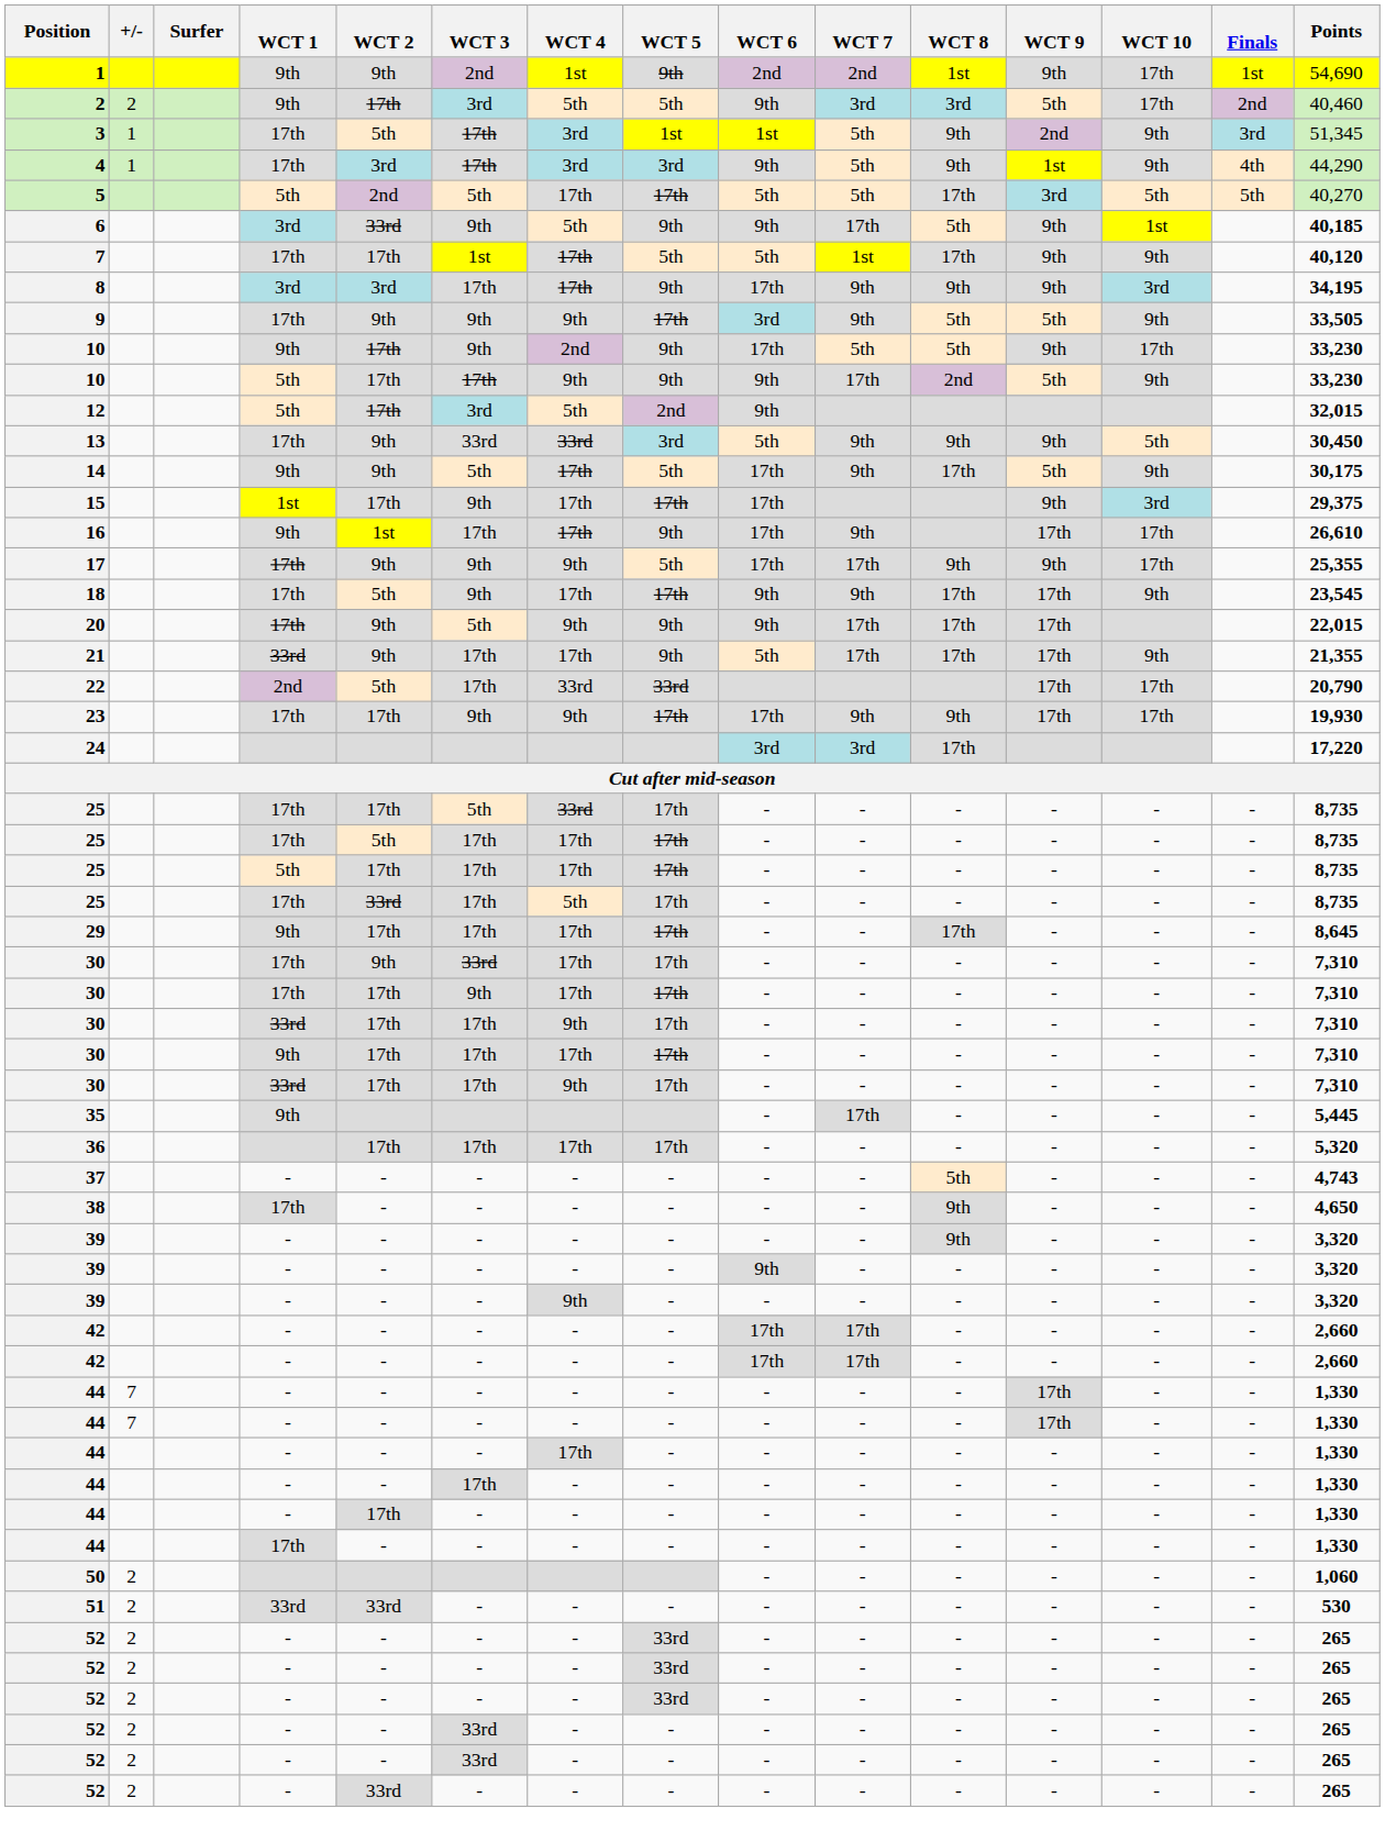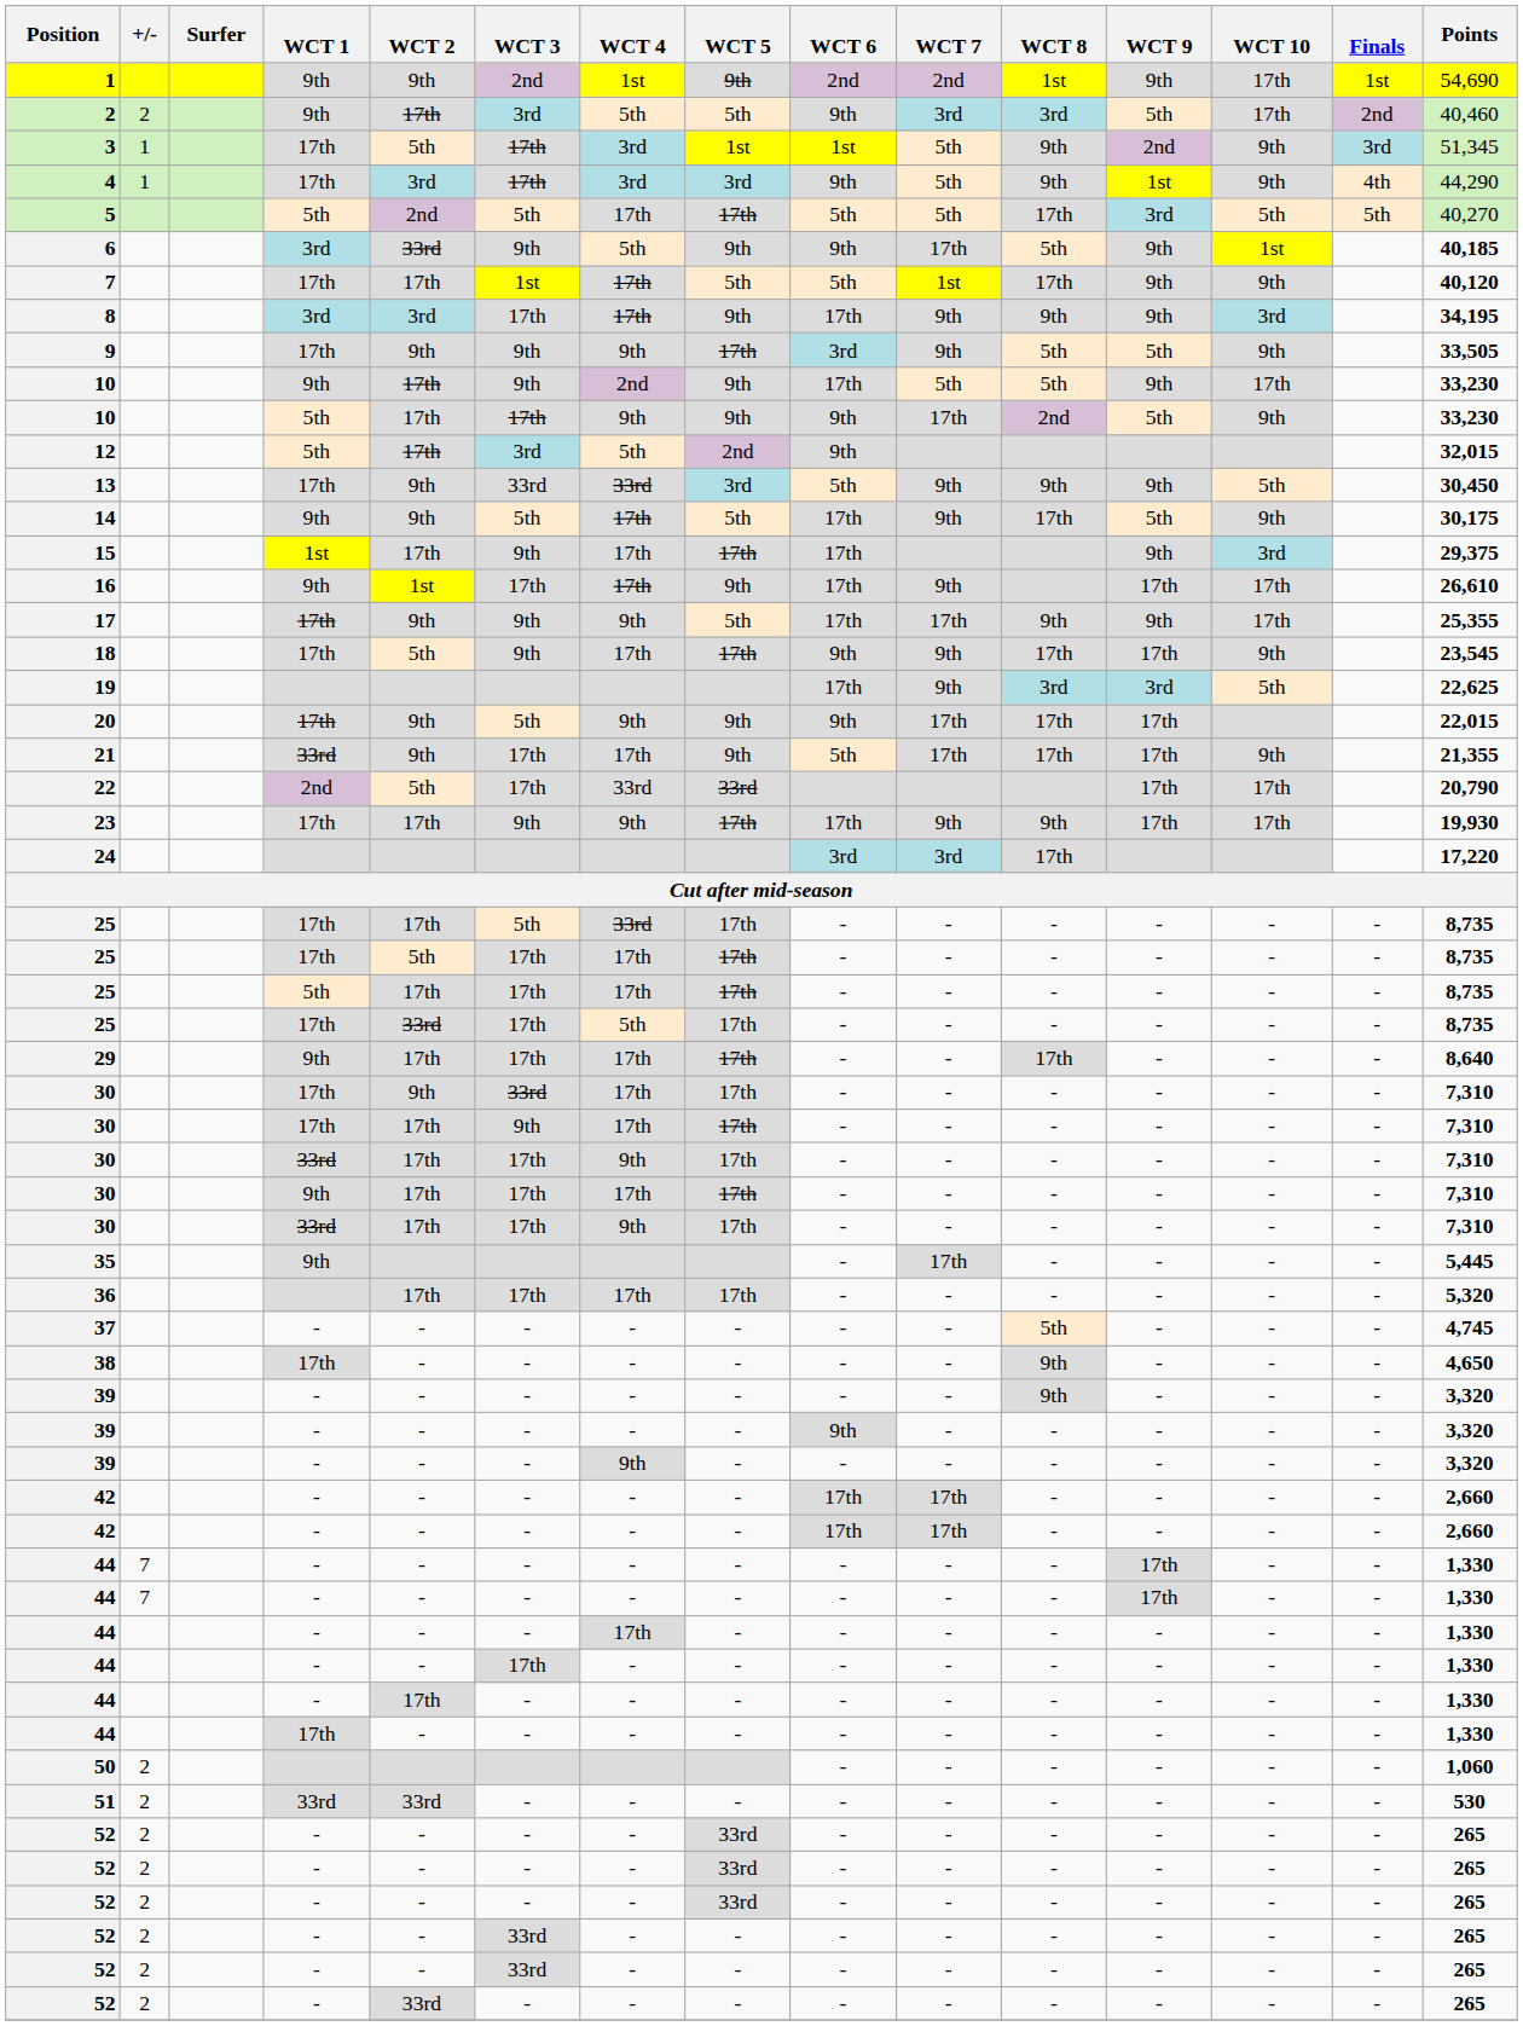+ row: 19 | 17th | 9th | 3rd | 3rd | 5th | 22,625
29 | Points: 8,645 -> 8,640
37 | Points: 4,743 -> 4,745
